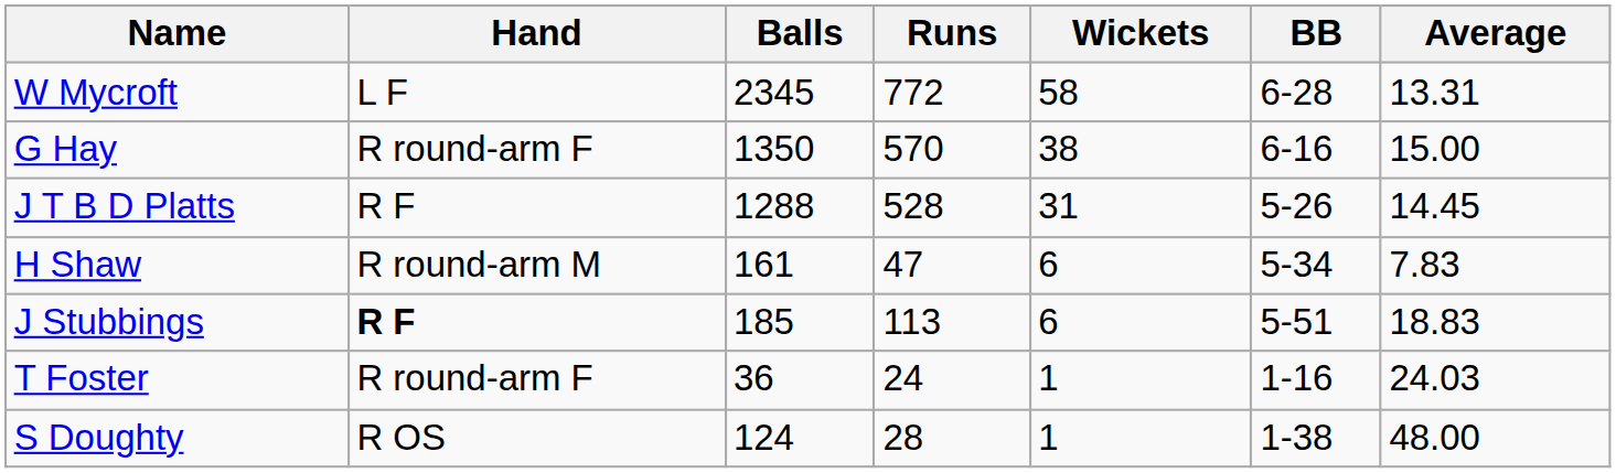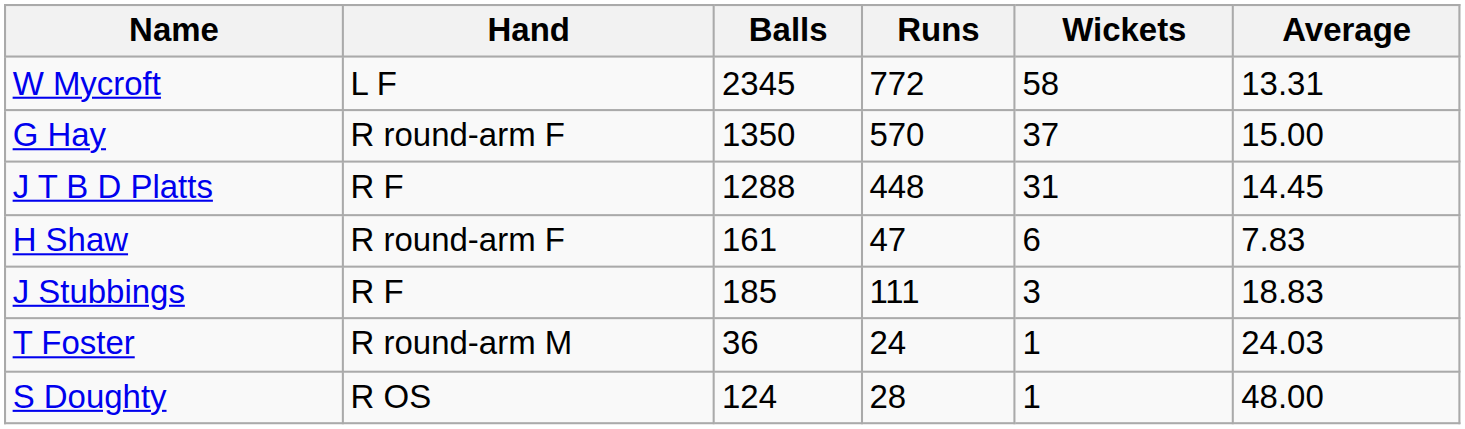- column: BB | 6-28 | 6-16 | 5-26 | 5-34 | 5-51 | 1-16 | 1-38
G Hay | Wickets: 38 -> 37
J T B D Platts | Runs: 528 -> 448
H Shaw | Hand: R round-arm M -> R round-arm F
J Stubbings | Hand: bold -> normal
J Stubbings | Runs: 113 -> 111
J Stubbings | Wickets: 6 -> 3
T Foster | Hand: R round-arm F -> R round-arm M
